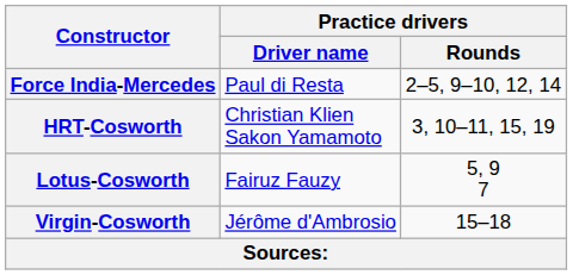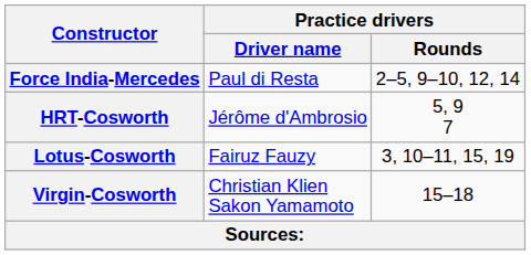HRT-Cosworth | Practice drivers / Driver name: Christian Klien Sakon Yamamoto -> Jérôme d'Ambrosio
HRT-Cosworth | Practice drivers / Rounds: 3, 10–11, 15, 19 -> 5, 9 7
Lotus-Cosworth | Practice drivers / Rounds: 5, 9 7 -> 3, 10–11, 15, 19
Virgin-Cosworth | Practice drivers / Driver name: Jérôme d'Ambrosio -> Christian Klien Sakon Yamamoto
